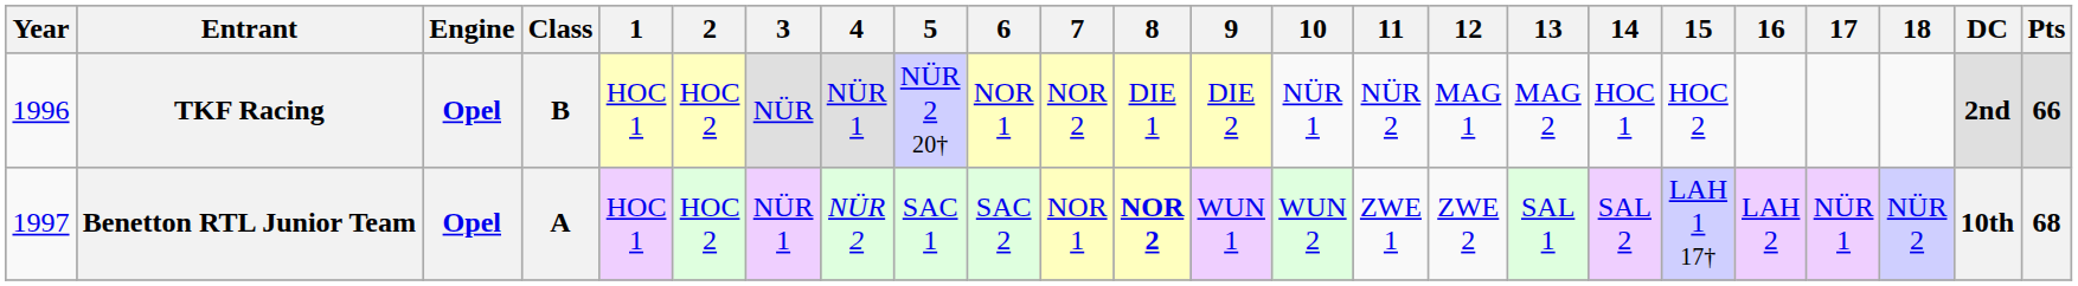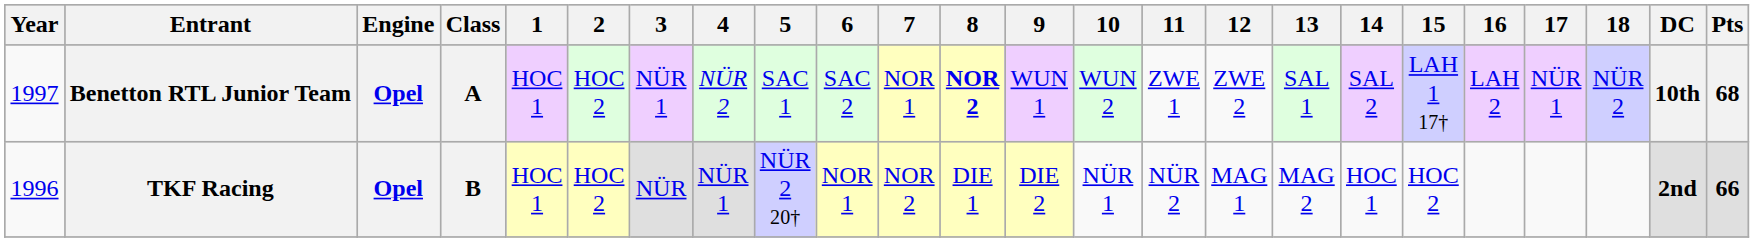rows swapped: TKF Racing <-> Benetton RTL Junior Team
